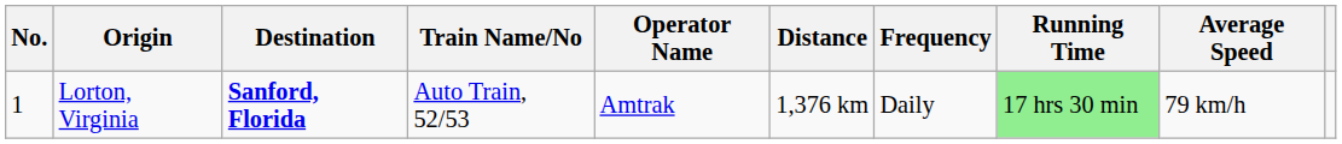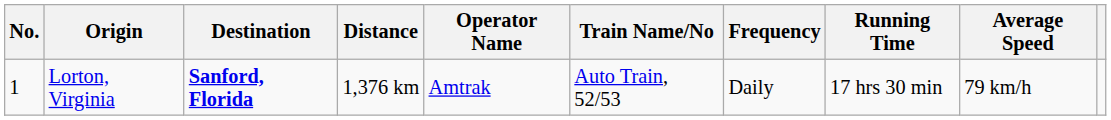columns swapped: Train Name/No <-> Distance
Lorton, Virginia | Running Time: lightgreen background -> no background
